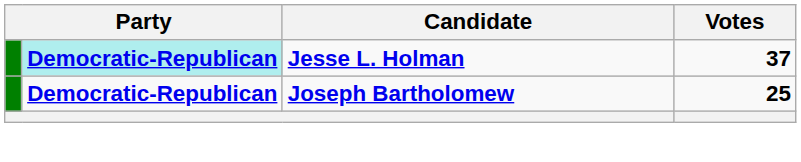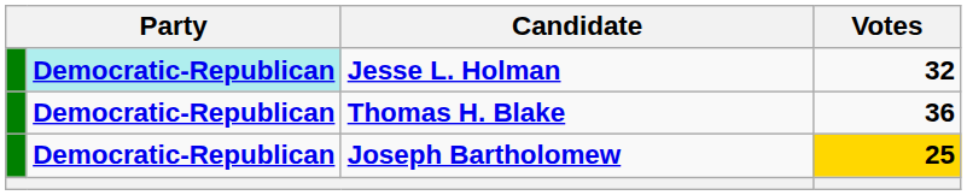Jesse L. Holman | Votes: 37 -> 32
+ row: Democratic-Republican | Thomas H. Blake | 36
Joseph Bartholomew | Votes: no background -> gold background
